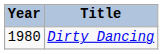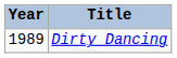Dirty Dancing | Year: 1980 -> 1989
